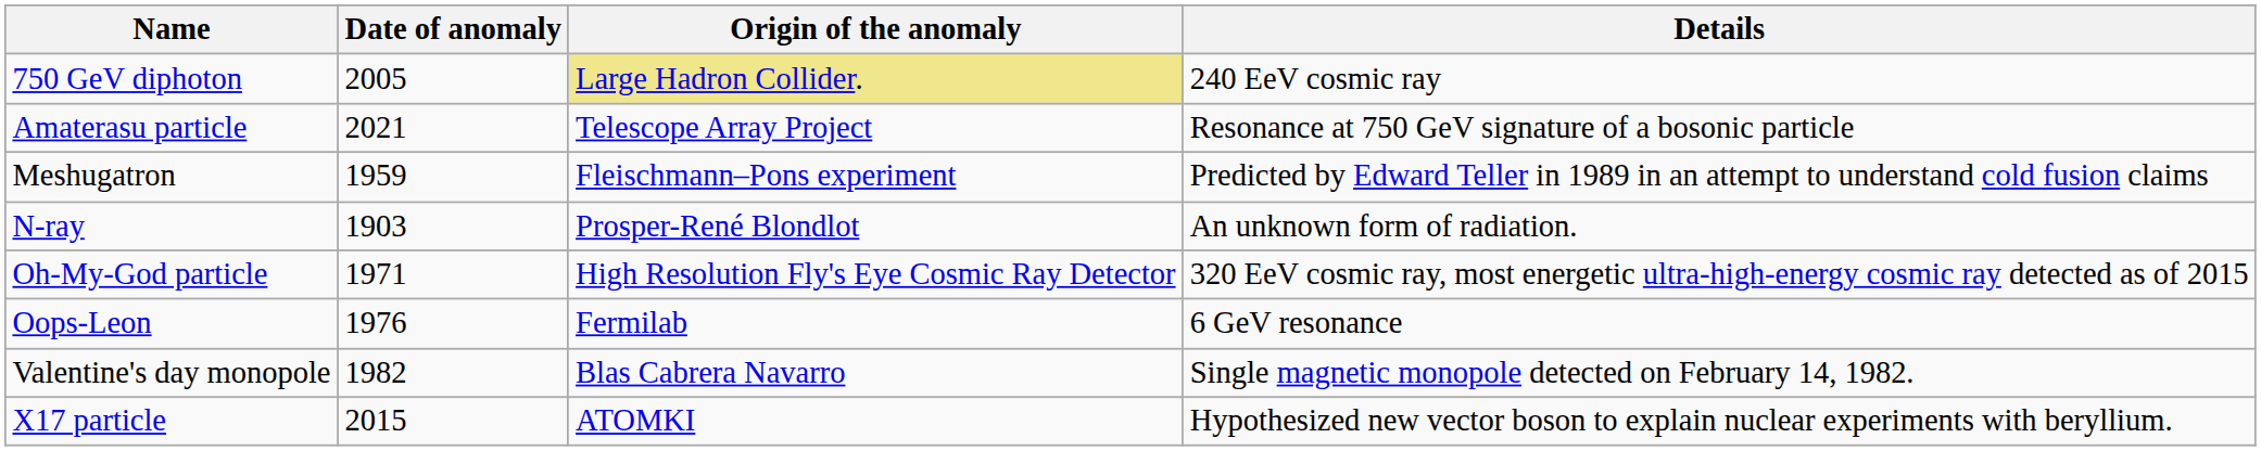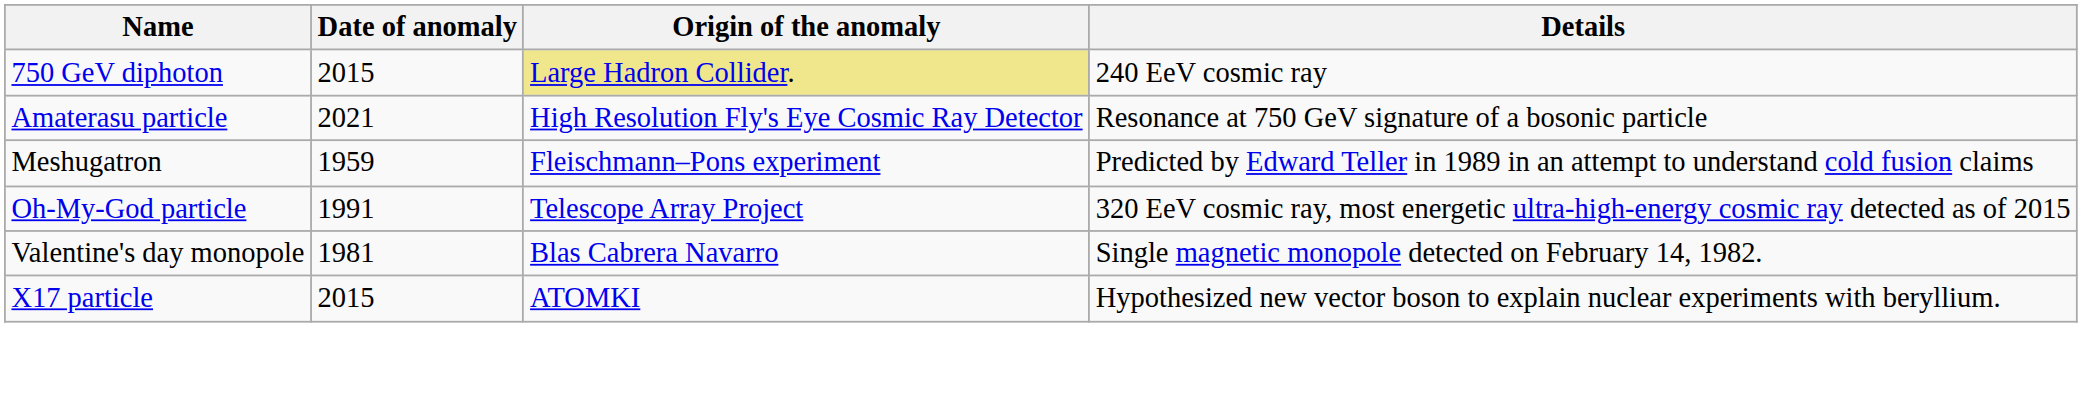750 GeV diphoton | Date of anomaly: 2005 -> 2015
Amaterasu particle | Origin of the anomaly: Telescope Array Project -> High Resolution Fly's Eye Cosmic Ray Detector
- row: N-ray | 1903 | Prosper-René Blondlot | An unknown form of radiation.
Oh-My-God particle | Date of anomaly: 1971 -> 1991
Oh-My-God particle | Origin of the anomaly: High Resolution Fly's Eye Cosmic Ray Detector -> Telescope Array Project
- row: Oops-Leon | 1976 | Fermilab | 6 GeV resonance
Valentine's day monopole | Date of anomaly: 1982 -> 1981
